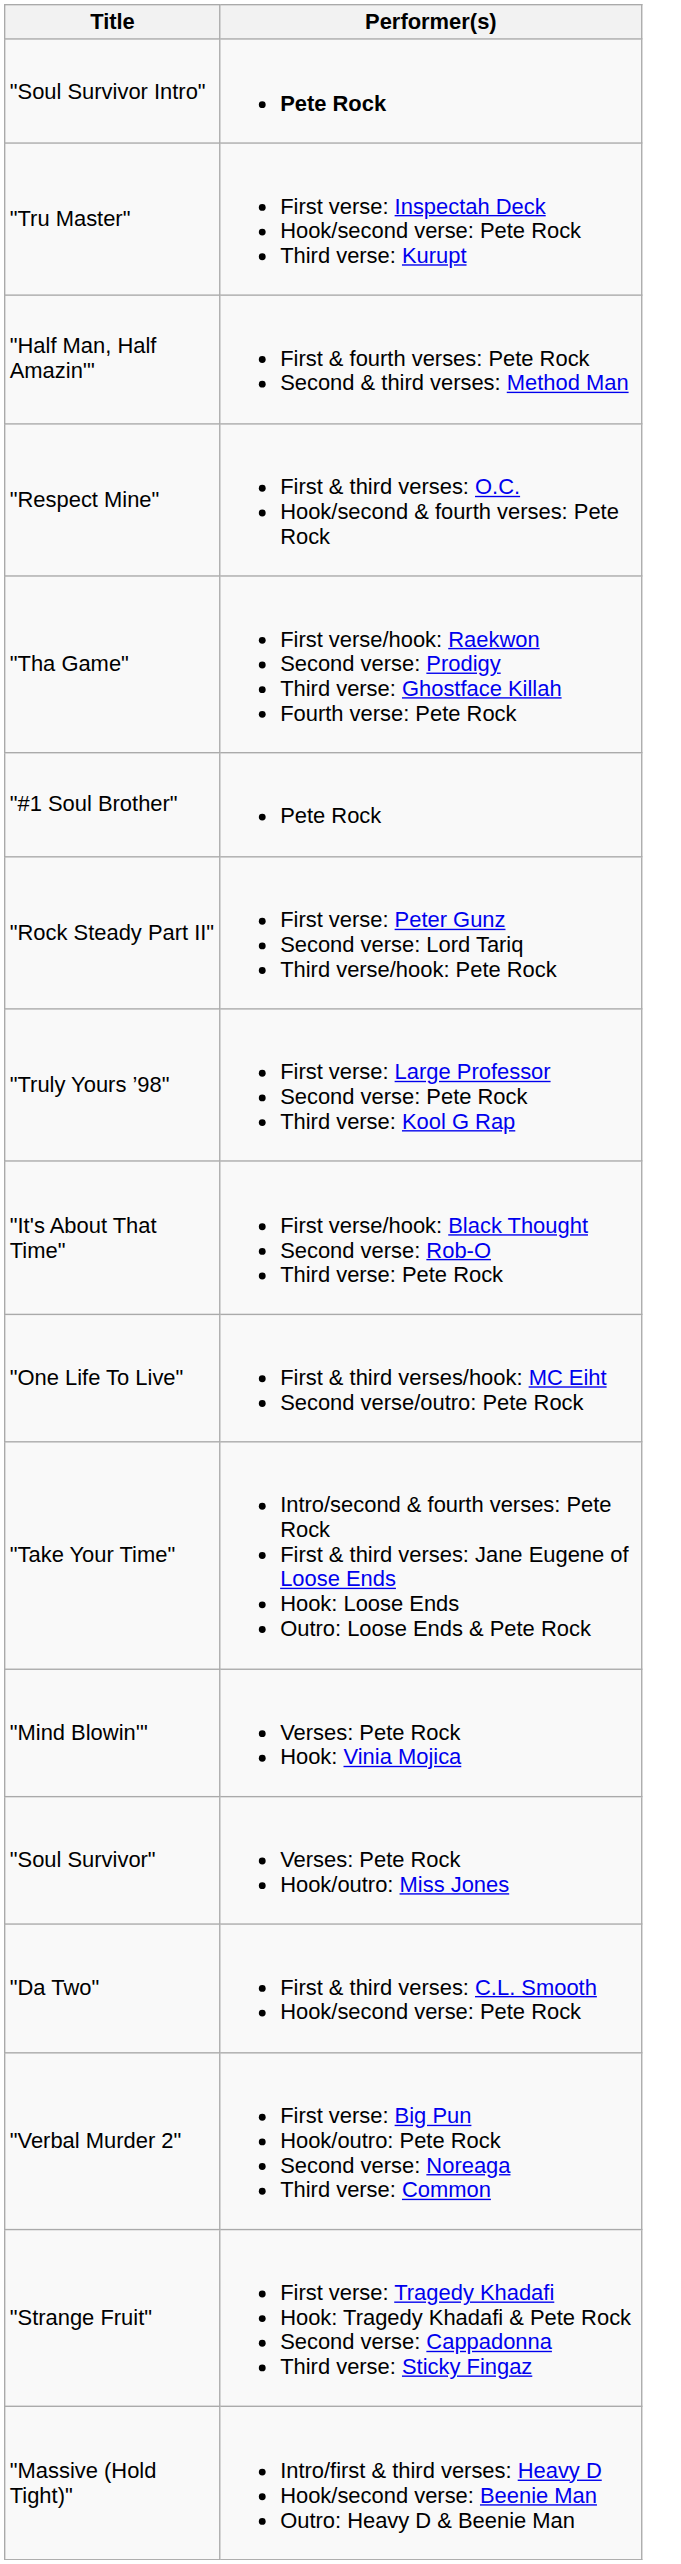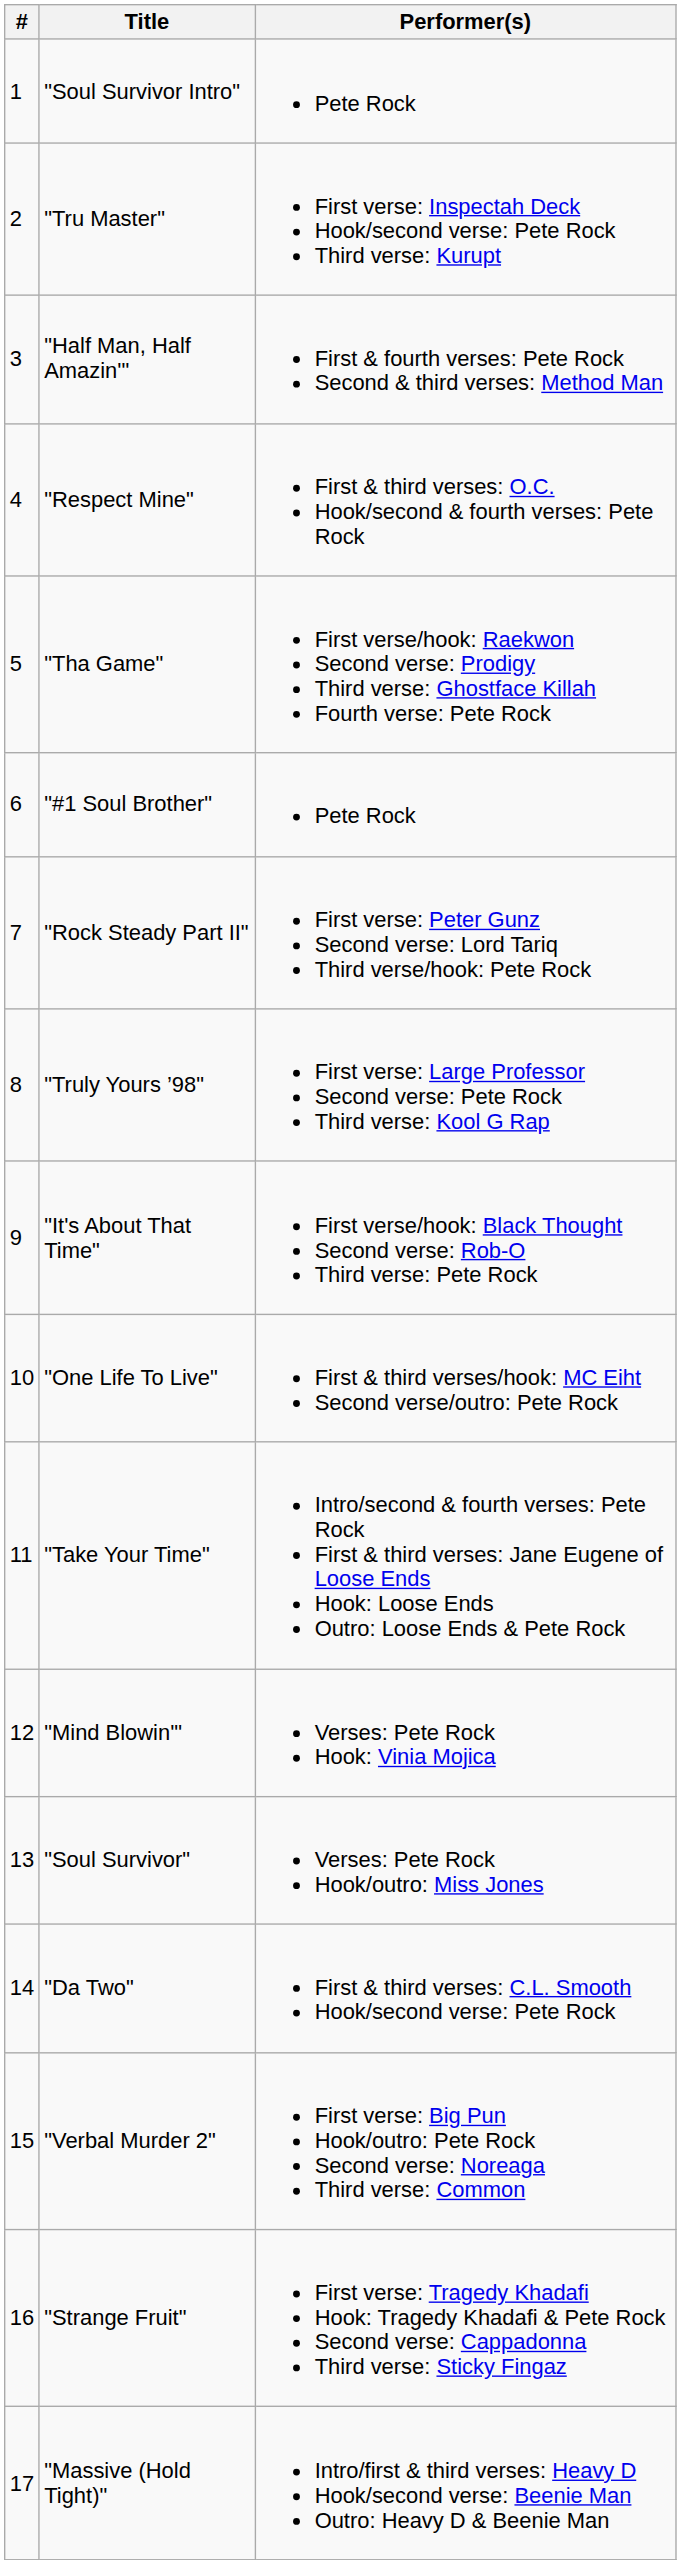+ column: # | 1 | 2 | 3 | 4 | 5 | 6 | 7 | 8 | 9 | 10 | 11 | 12 | 13 | 14 | 15 | 16 | 17
"Soul Survivor Intro" | Performer(s): bold -> normal
